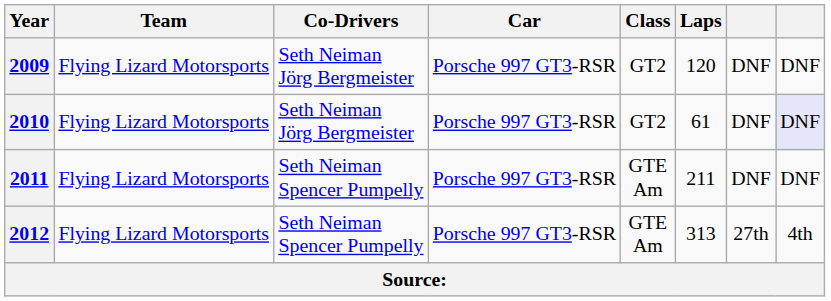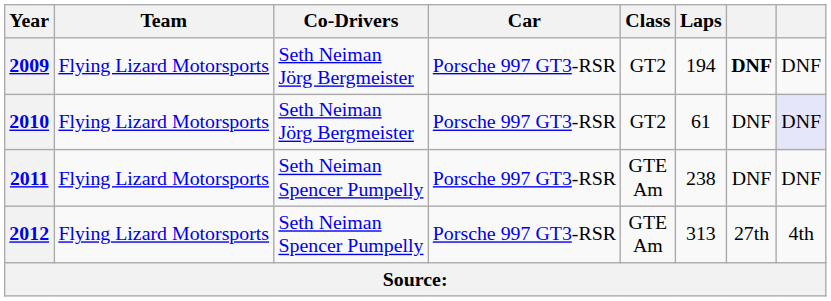2009 | Laps: 120 -> 194
2009 | column 7: normal -> bold
2011 | Laps: 211 -> 238
